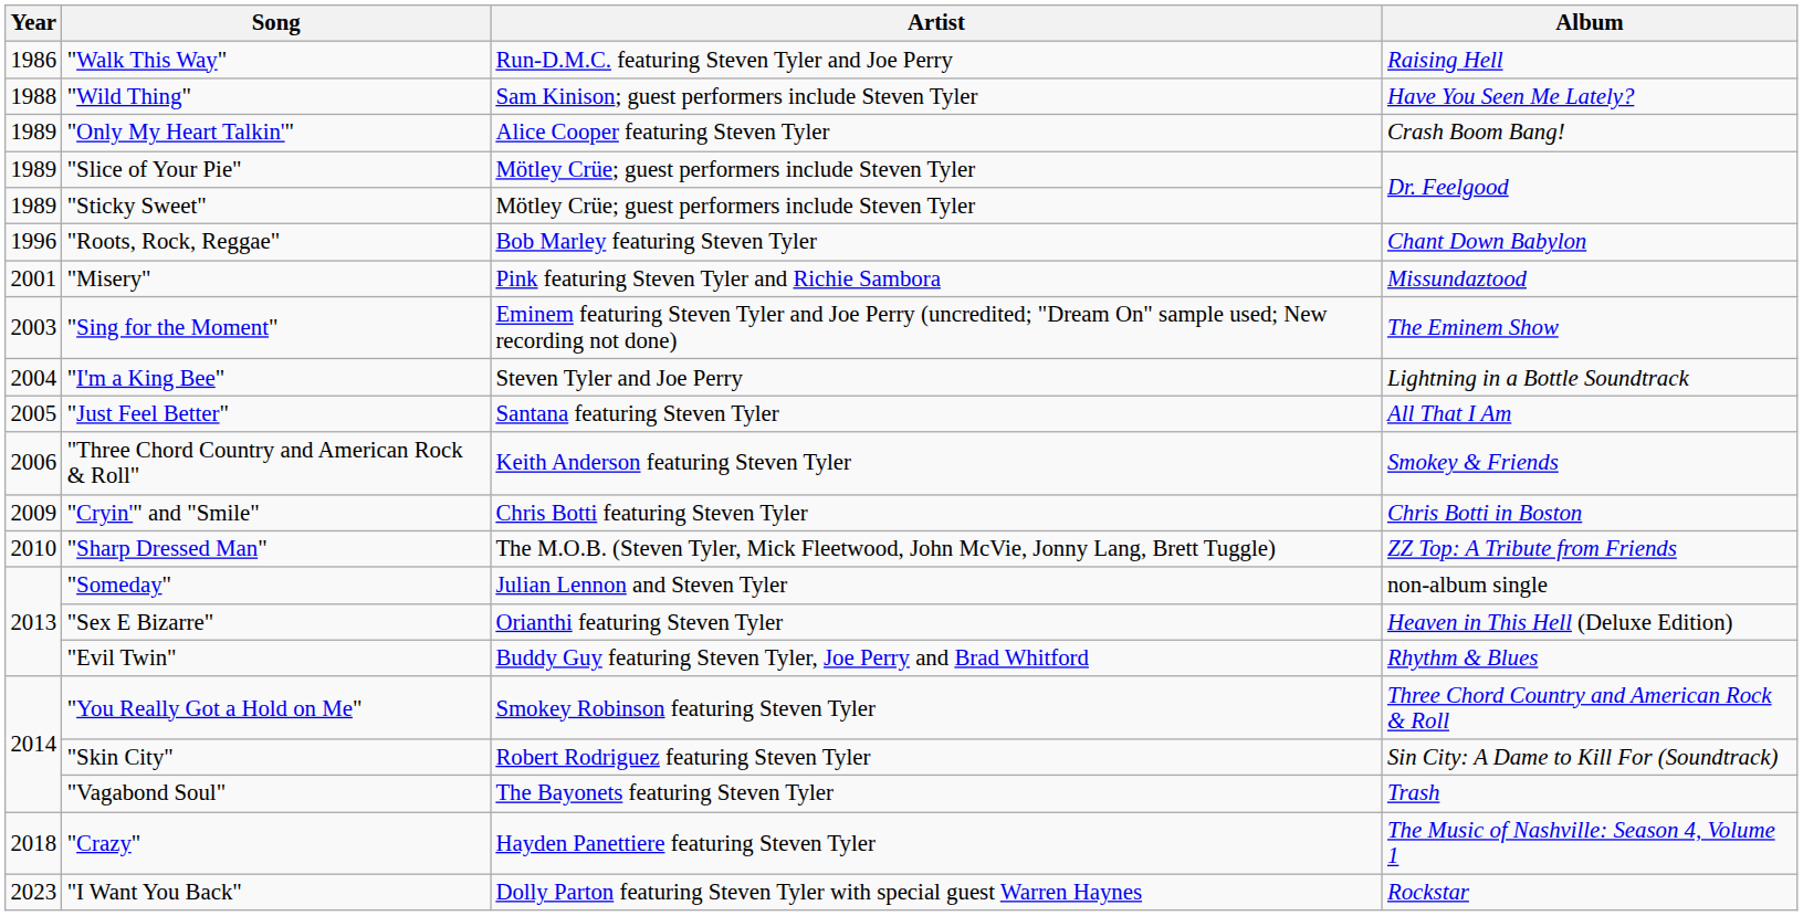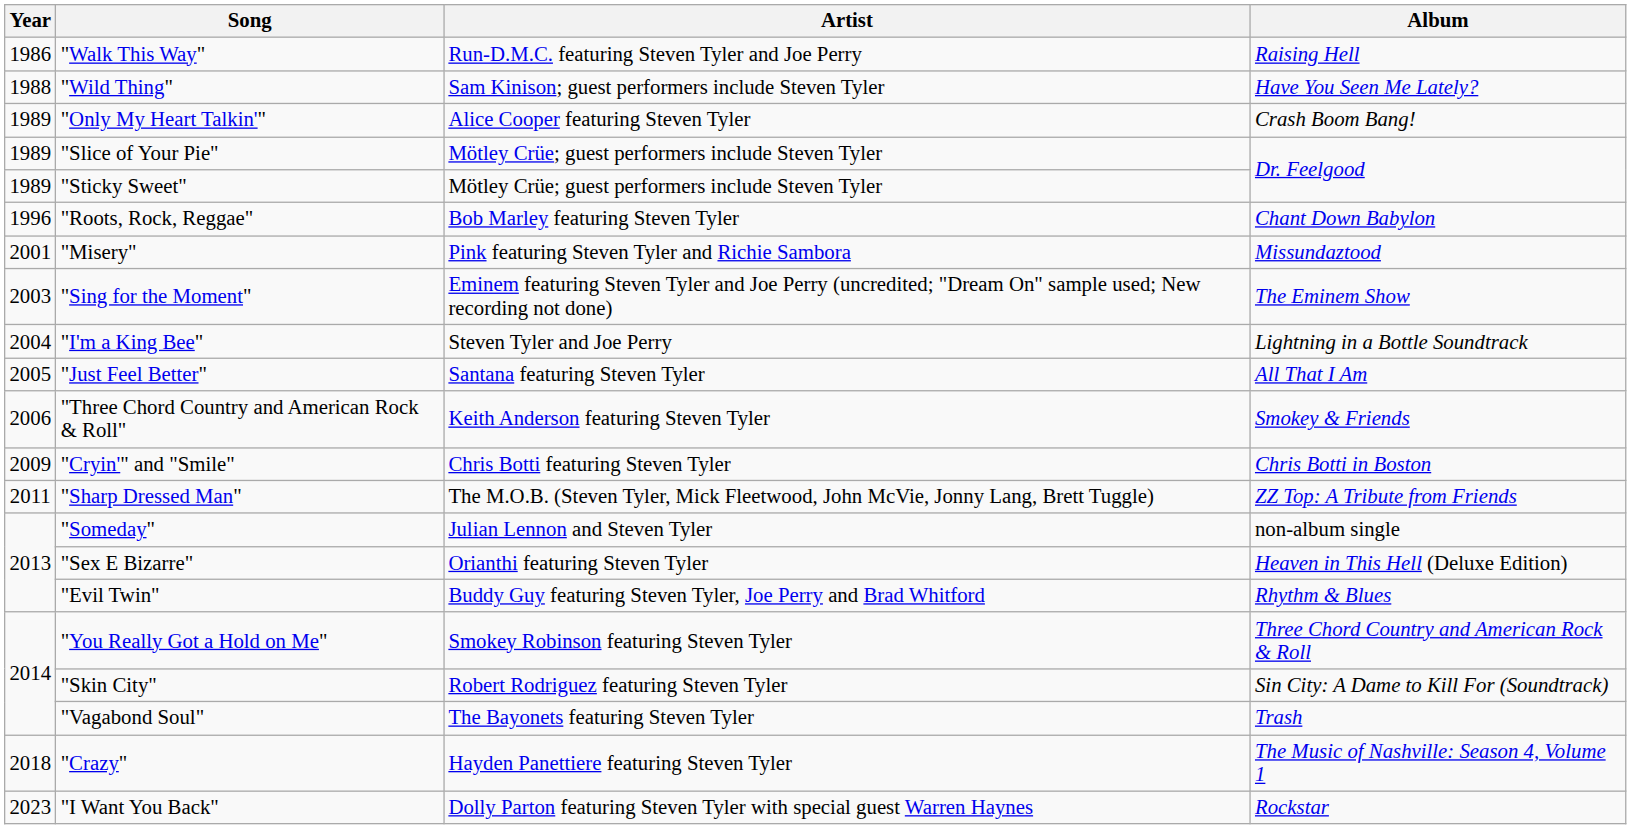"Sharp Dressed Man" | Year: 2010 -> 2011
